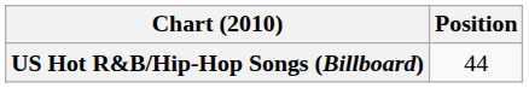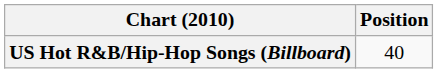US Hot R&B/Hip-Hop Songs (Billboard) | Position: 44 -> 40
